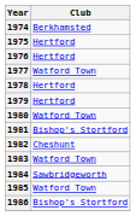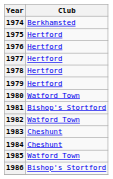1977 | Club: Watford Town -> Hertford
1982 | Club: Cheshunt -> Watford Town
1983 | Club: Watford Town -> Cheshunt
1984 | Club: Sawbridgeworth -> Cheshunt
